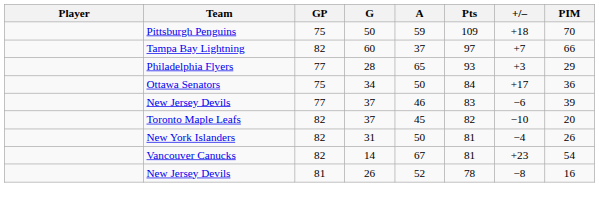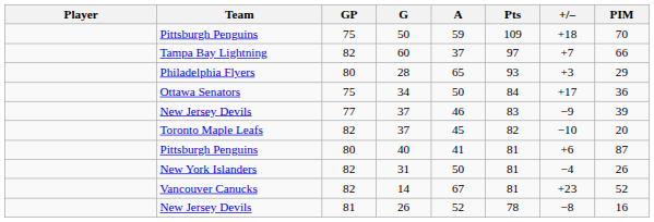28 | GP: 77 -> 80
New Jersey Devils / 37 | +/–: −6 -> −9
+ row: Pittsburgh Penguins | 80 | 40 | 41 | 81 | +6 | 87
14 | PIM: 54 -> 52
